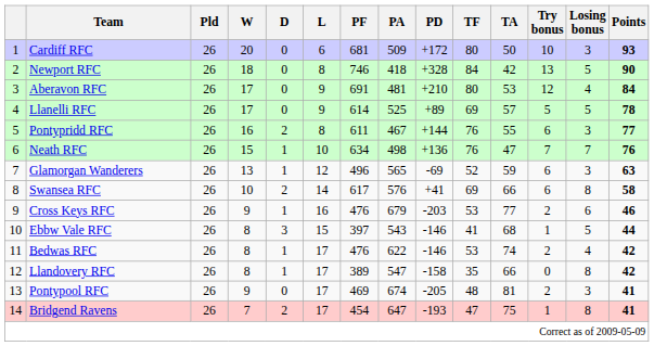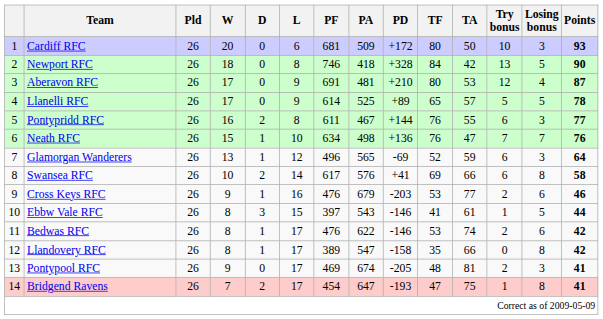Aberavon RFC | Points: 84 -> 87
Llanelli RFC | TF: 69 -> 65
Glamorgan Wanderers | Points: 63 -> 64
Ebbw Vale RFC | TA: 68 -> 61
Bedwas RFC | Losing bonus: 4 -> 6
